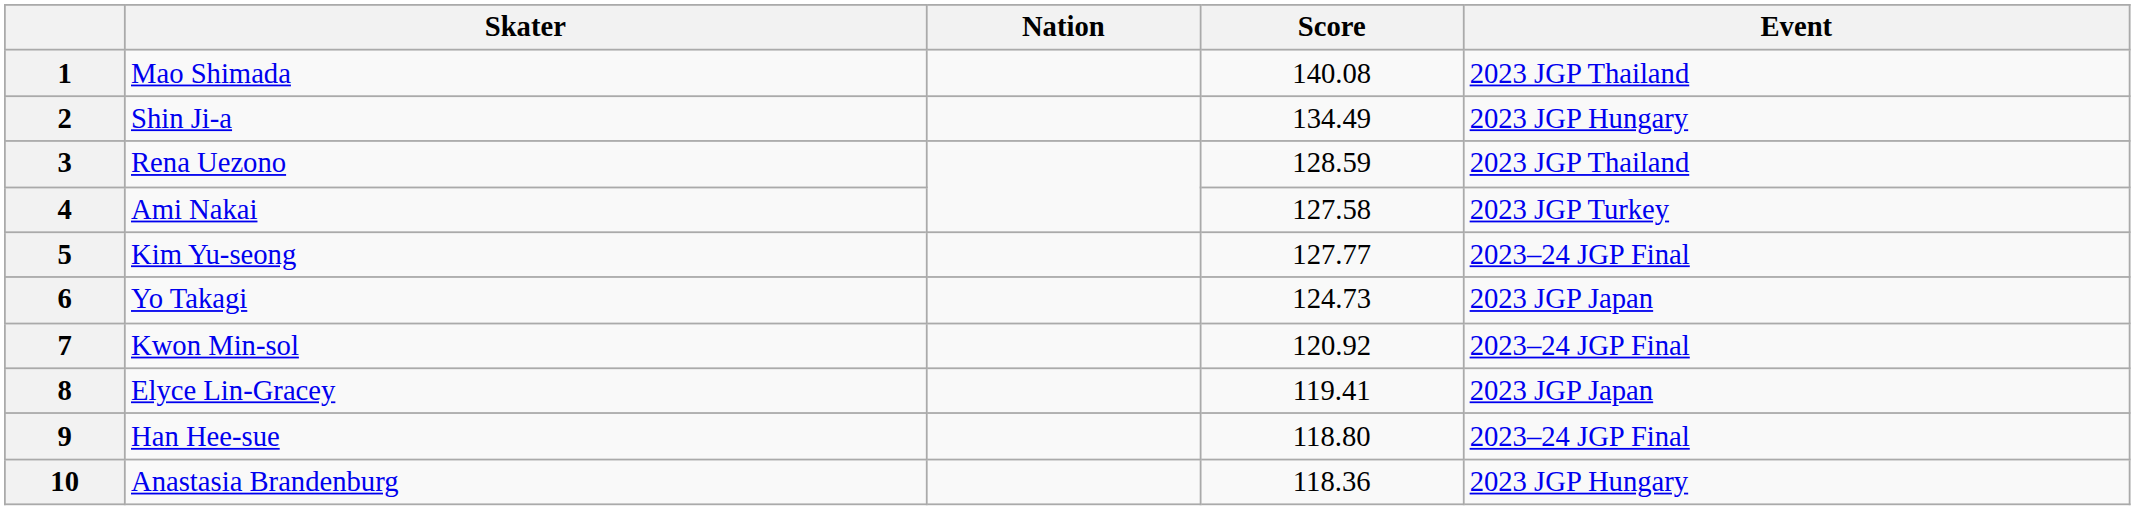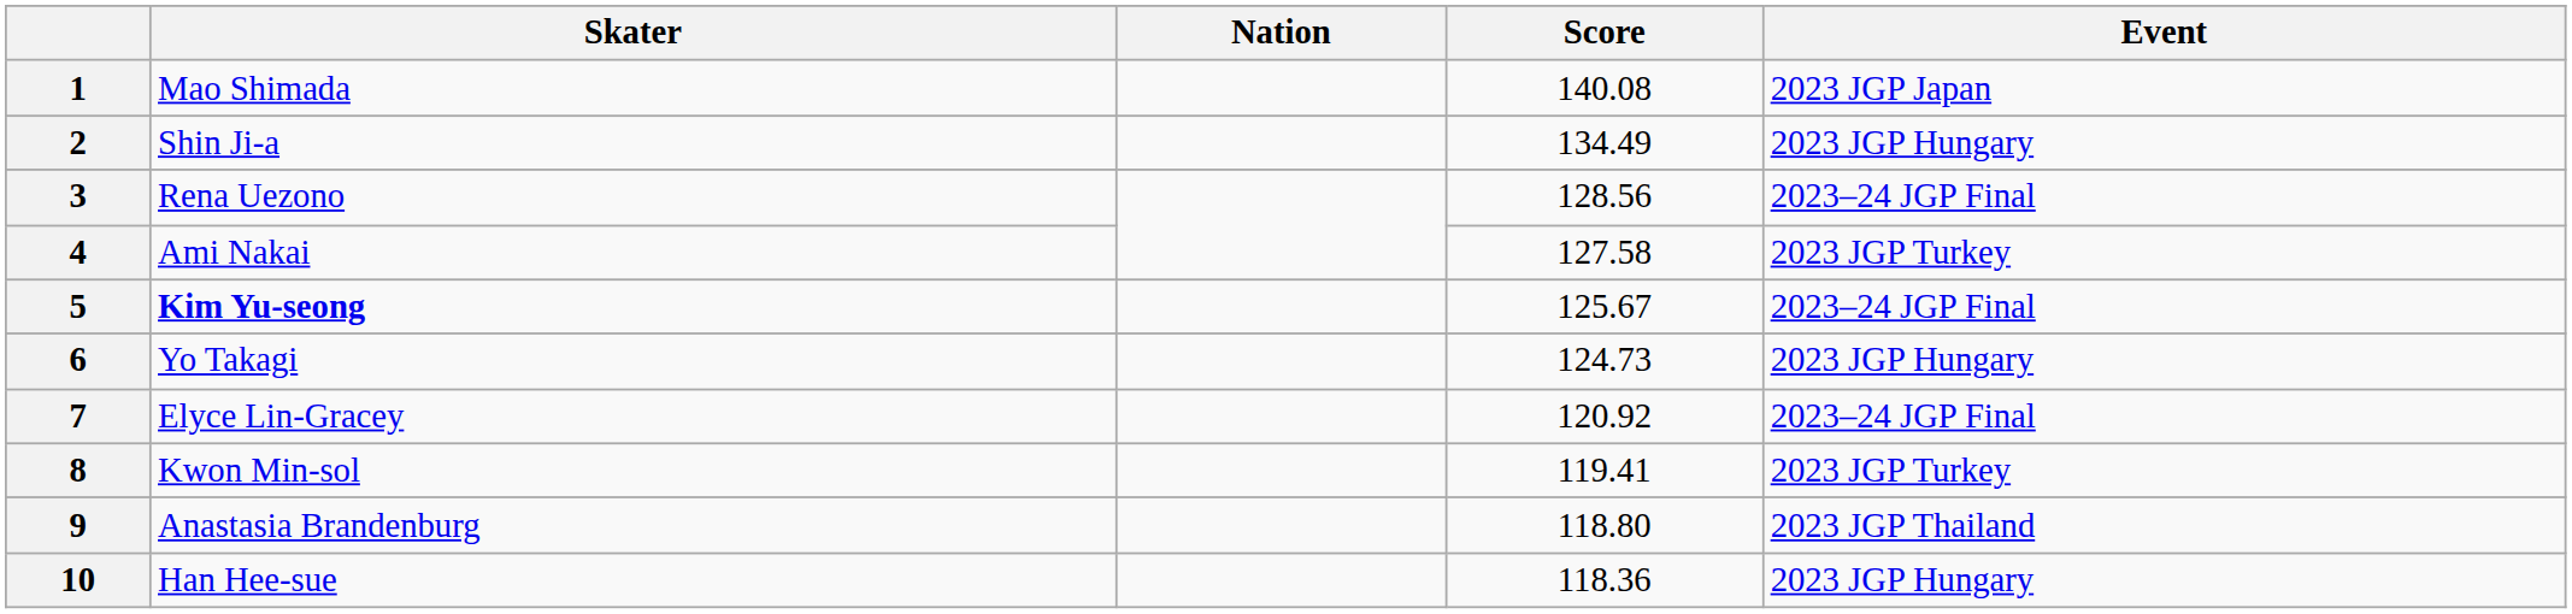1 | Event: 2023 JGP Thailand -> 2023 JGP Japan
3 | Score: 128.59 -> 128.56
3 | Event: 2023 JGP Thailand -> 2023–24 JGP Final
5 | Skater: normal -> bold
5 | Score: 127.77 -> 125.67
6 | Event: 2023 JGP Japan -> 2023 JGP Hungary
7 | Skater: Kwon Min-sol -> Elyce Lin-Gracey
8 | Skater: Elyce Lin-Gracey -> Kwon Min-sol
8 | Event: 2023 JGP Japan -> 2023 JGP Turkey
9 | Skater: Han Hee-sue -> Anastasia Brandenburg
9 | Event: 2023–24 JGP Final -> 2023 JGP Thailand
10 | Skater: Anastasia Brandenburg -> Han Hee-sue
